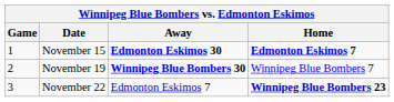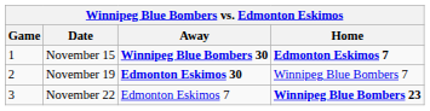November 15 | Away: Edmonton Eskimos 30 -> Winnipeg Blue Bombers 30
November 19 | Away: Winnipeg Blue Bombers 30 -> Edmonton Eskimos 30
